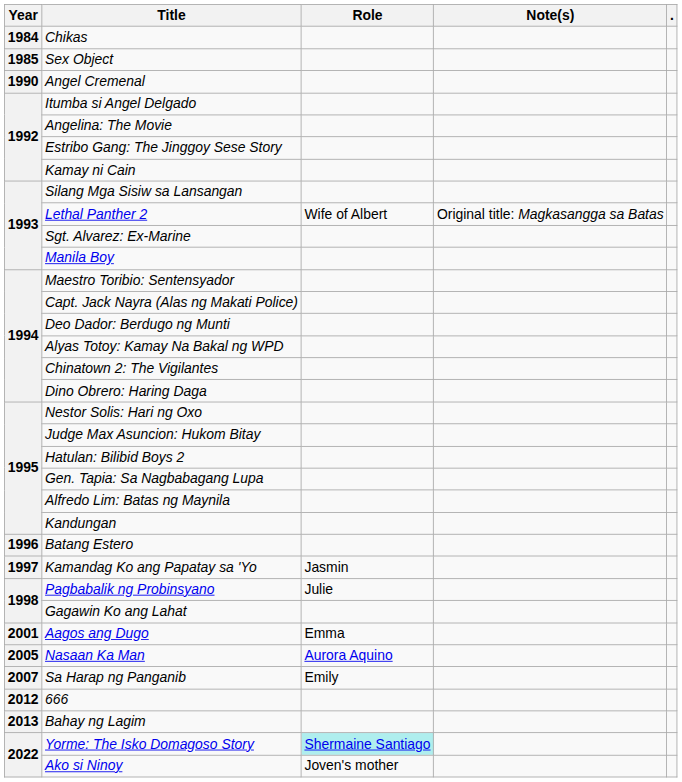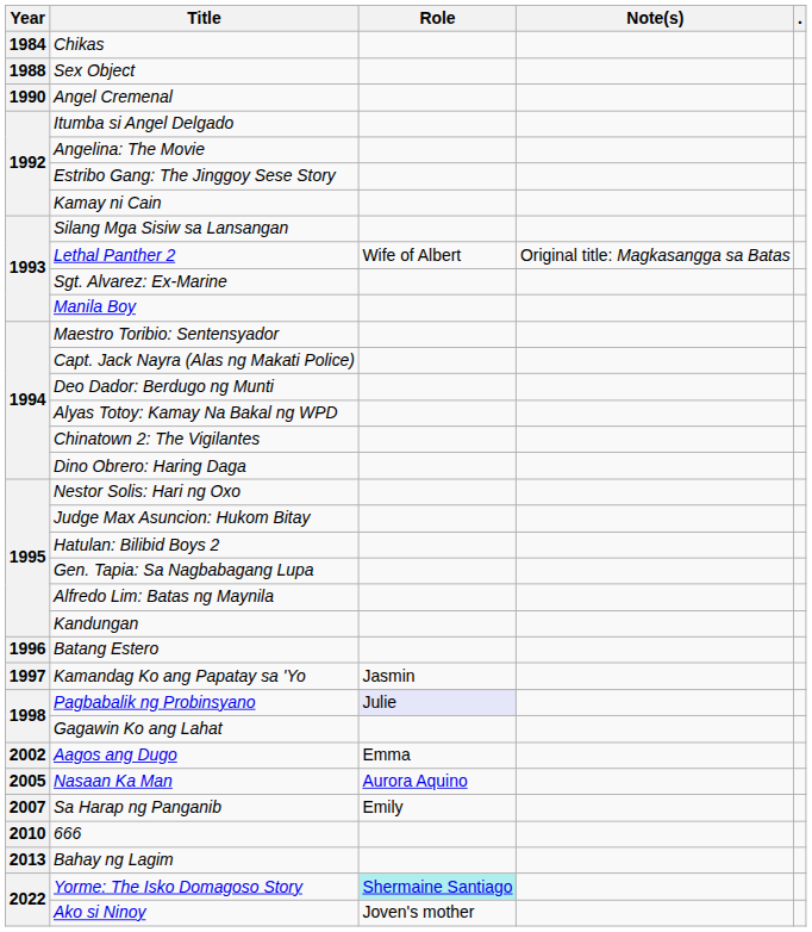Sex Object | Year: 1985 -> 1988
Pagbabalik ng Probinsyano | Role: no background -> lavender background
Aagos ang Dugo | Year: 2001 -> 2002
666 | Year: 2012 -> 2010
